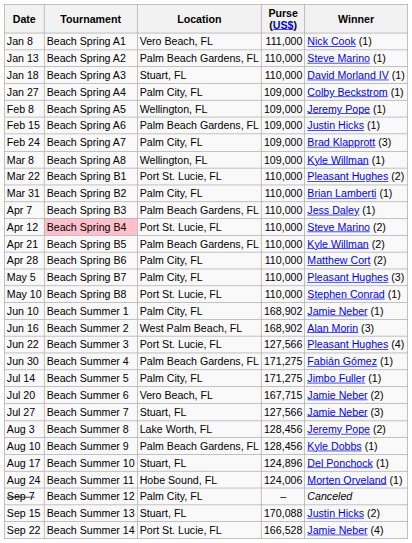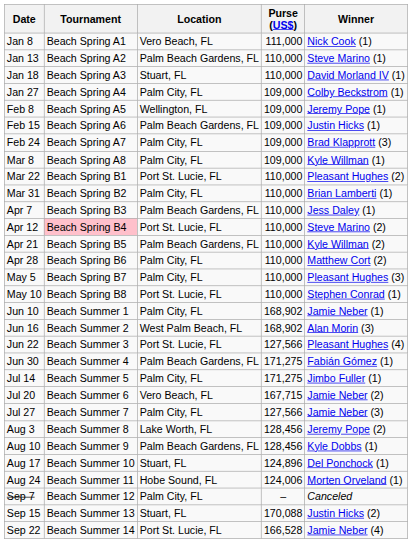Mar 8 | Location: Wellington, FL -> Palm City, FL
Jul 27 | Location: Stuart, FL -> Palm City, FL
